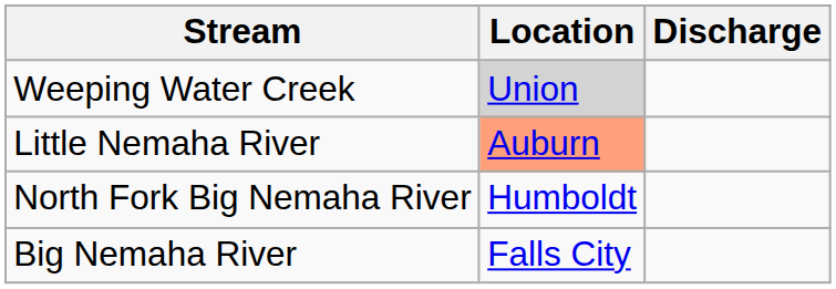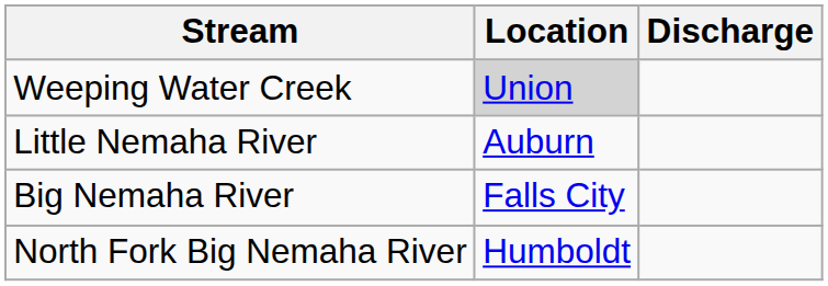Little Nemaha River | Location: lightsalmon background -> no background
rows swapped: North Fork Big Nemaha River <-> Big Nemaha River
